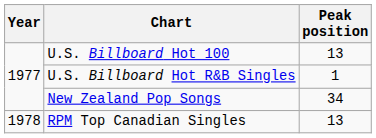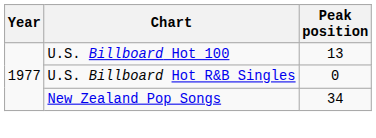U.S. Billboard Hot R&B Singles | Peak position: 1 -> 0
- row: 1978 | RPM Top Canadian Singles | 13
